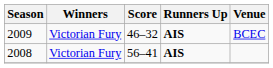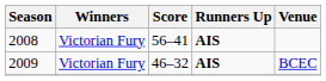rows swapped: 2008 <-> 2009
